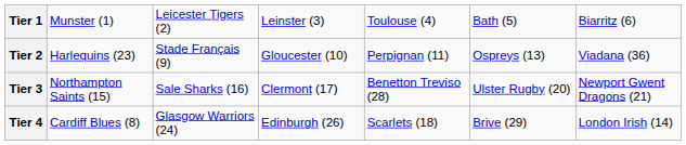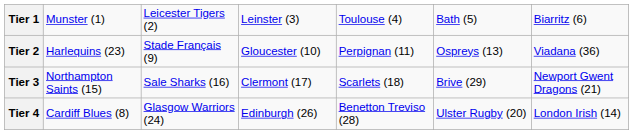Tier 3 | column 5: Benetton Treviso (28) -> Scarlets (18)
Tier 3 | column 6: Ulster Rugby (20) -> Brive (29)
Tier 4 | column 5: Scarlets (18) -> Benetton Treviso (28)
Tier 4 | column 6: Brive (29) -> Ulster Rugby (20)
